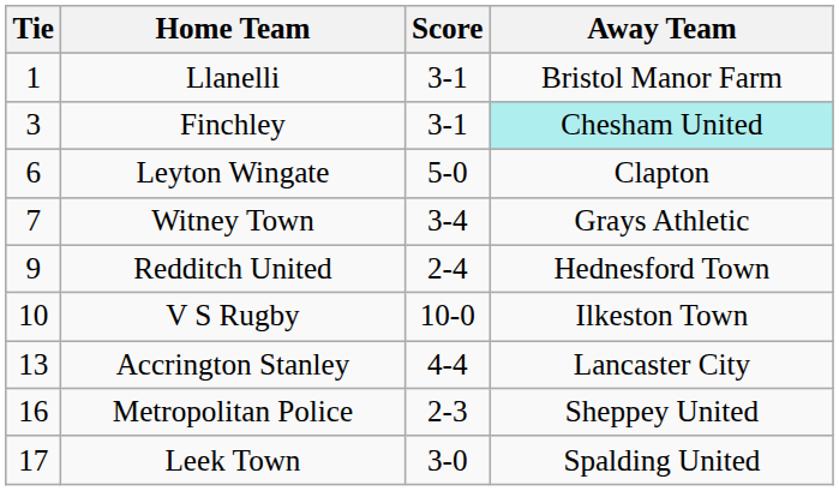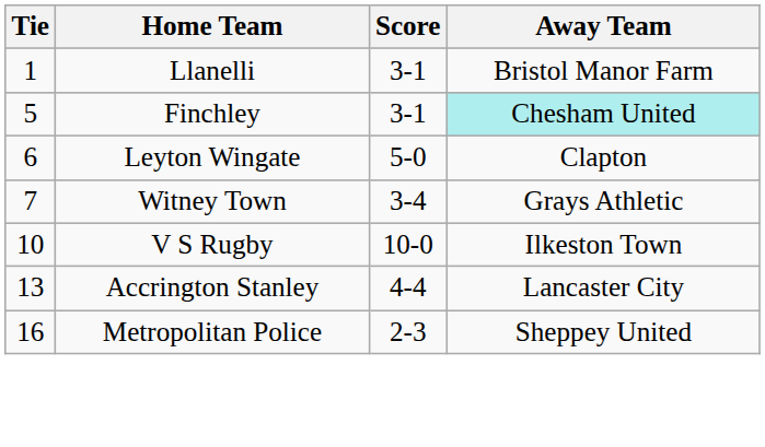Finchley | Tie: 3 -> 5
- row: 9 | Redditch United | 2-4 | Hednesford Town
- row: 17 | Leek Town | 3-0 | Spalding United
